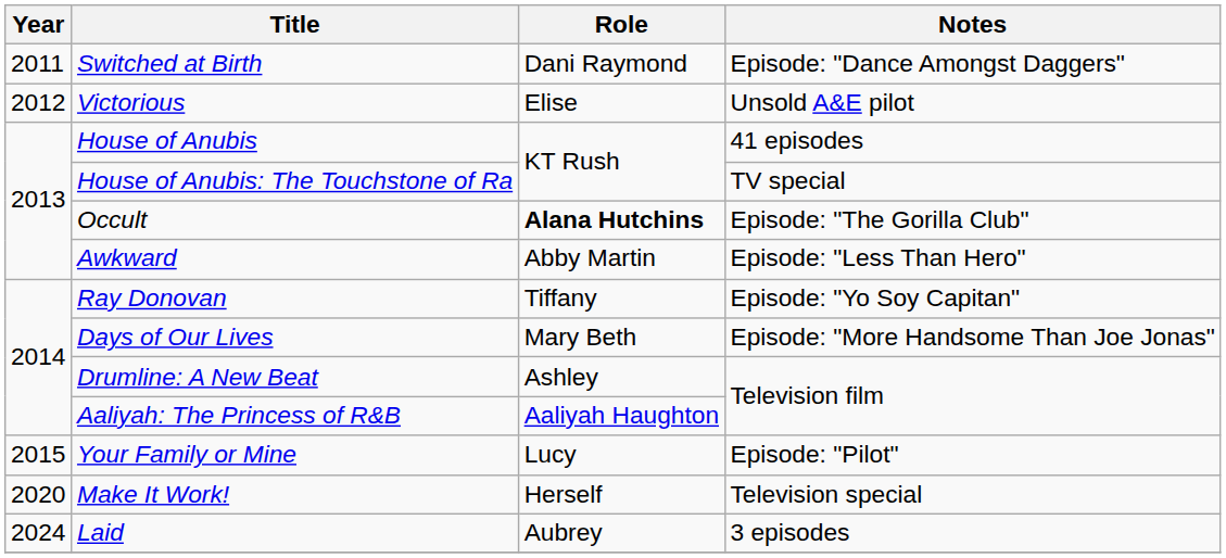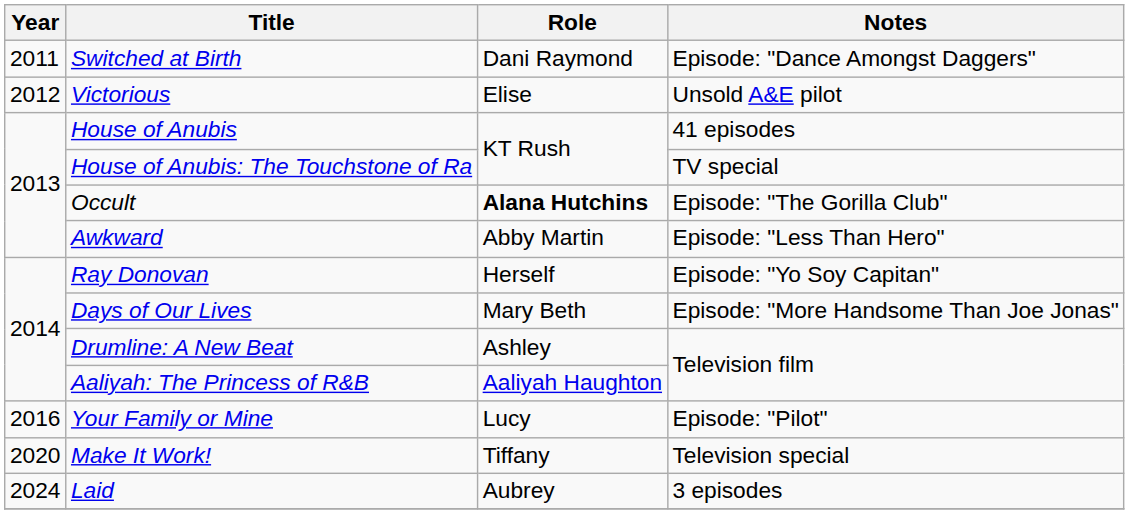Ray Donovan | Role: Tiffany -> Herself
Your Family or Mine | Year: 2015 -> 2016
Make It Work! | Role: Herself -> Tiffany
